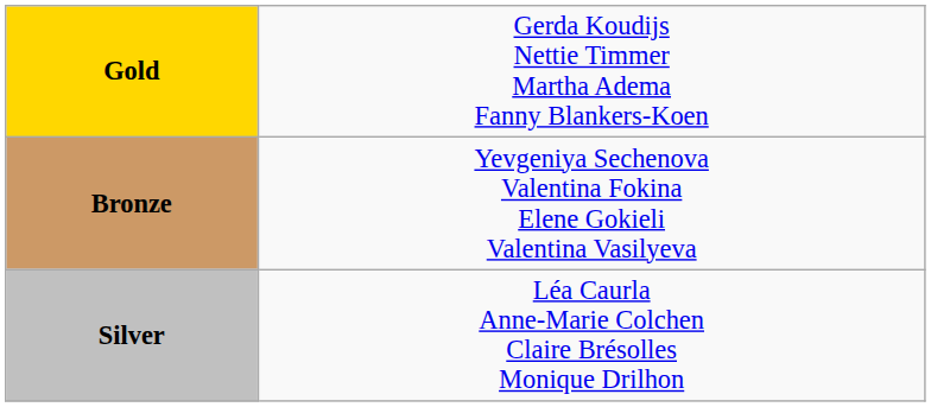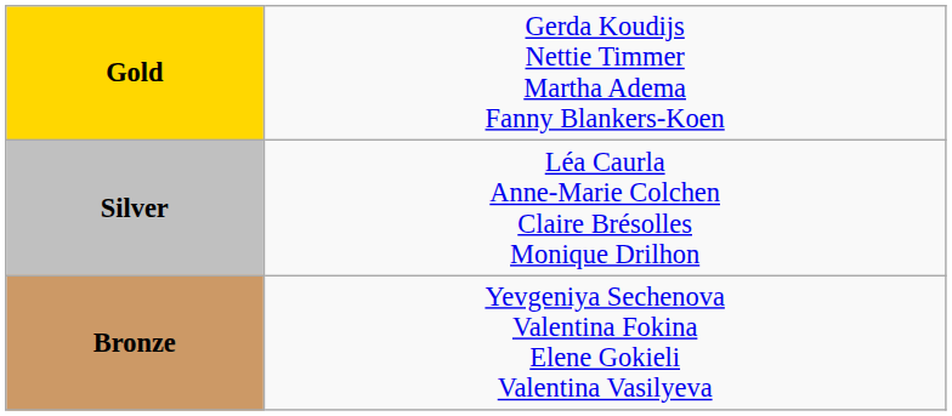rows swapped: Silver <-> Bronze
